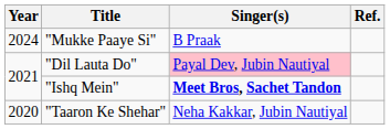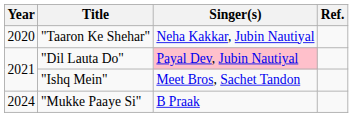rows swapped: "Taaron Ke Shehar" <-> "Mukke Paaye Si"
"Ishq Mein" | Singer(s): bold -> normal
